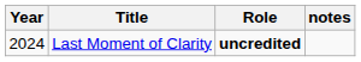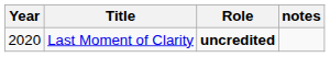Last Moment of Clarity | Year: 2024 -> 2020
